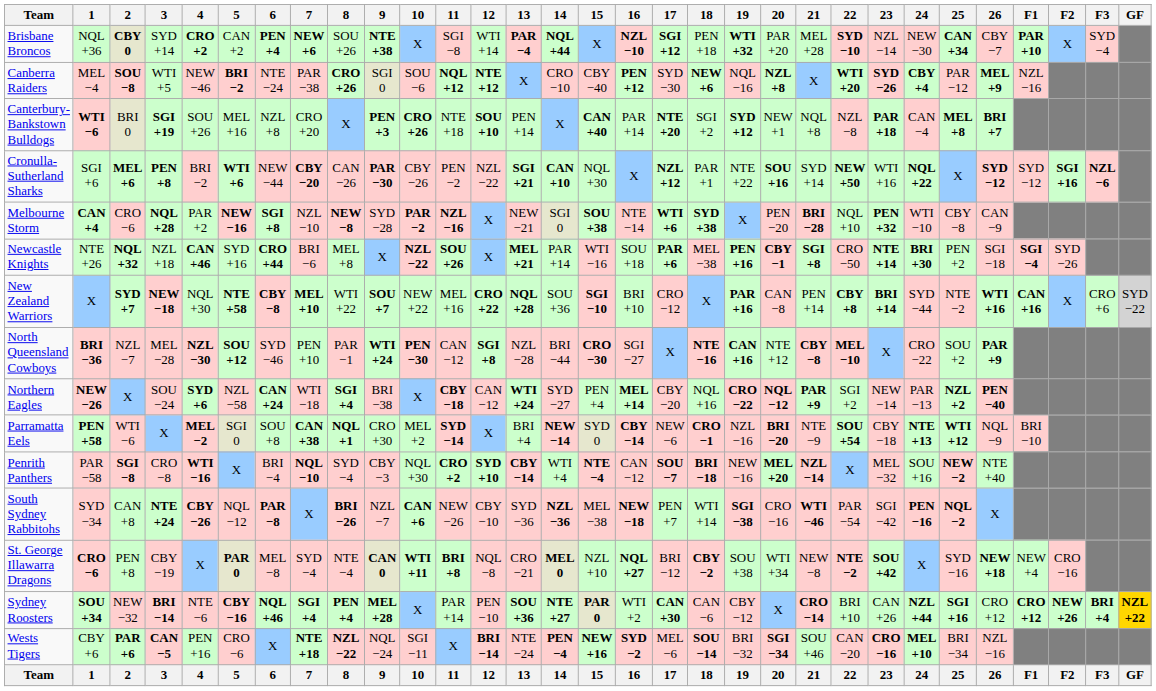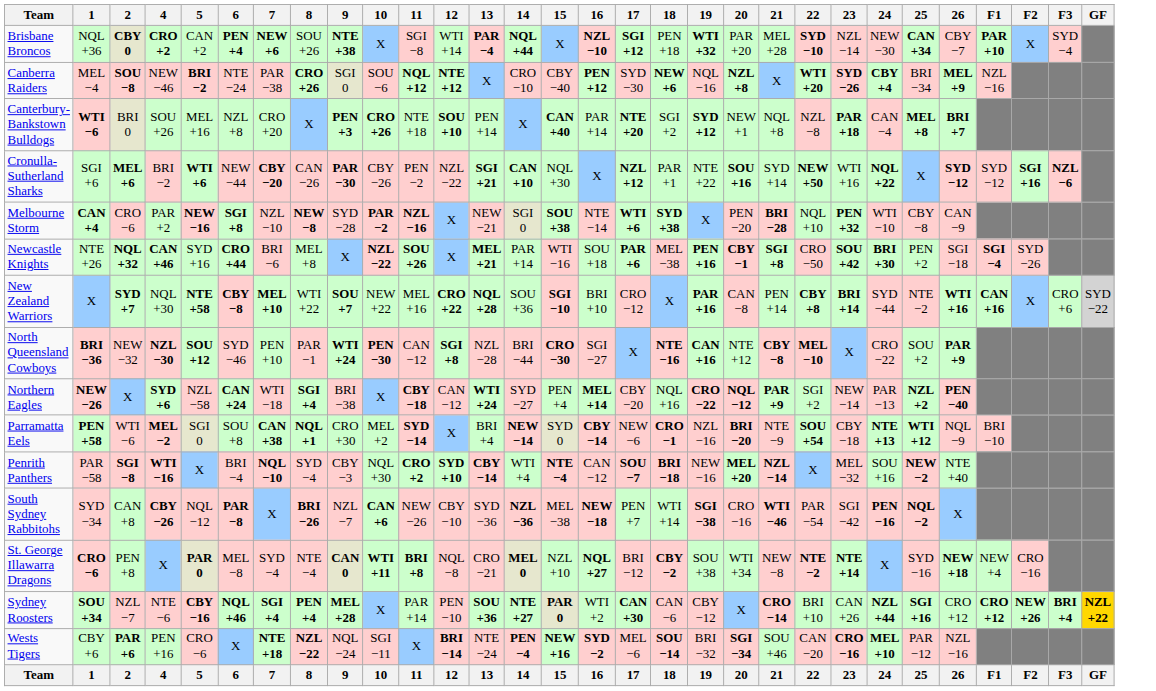- column: 3 | SYD +14 | WTI +5 | SGI +19 | PEN +8 | NQL +28 | NZL +18 | NEW −18 | MEL −28 | SOU −24 | X | CRO −8 | NTE +24 | CBY −19 | BRI −14 | CAN −5 | 3
Canberra Raiders | 25: PAR −12 -> BRI −34
Newcastle Knights | 23: NTE +14 -> SOU +42
North Queensland Cowboys | 2: NZL −7 -> NEW −32
St. George Illawarra Dragons | 23: SOU +42 -> NTE +14
Sydney Roosters | 2: NEW −32 -> NZL −7
Wests Tigers | 25: BRI −34 -> PAR −12
